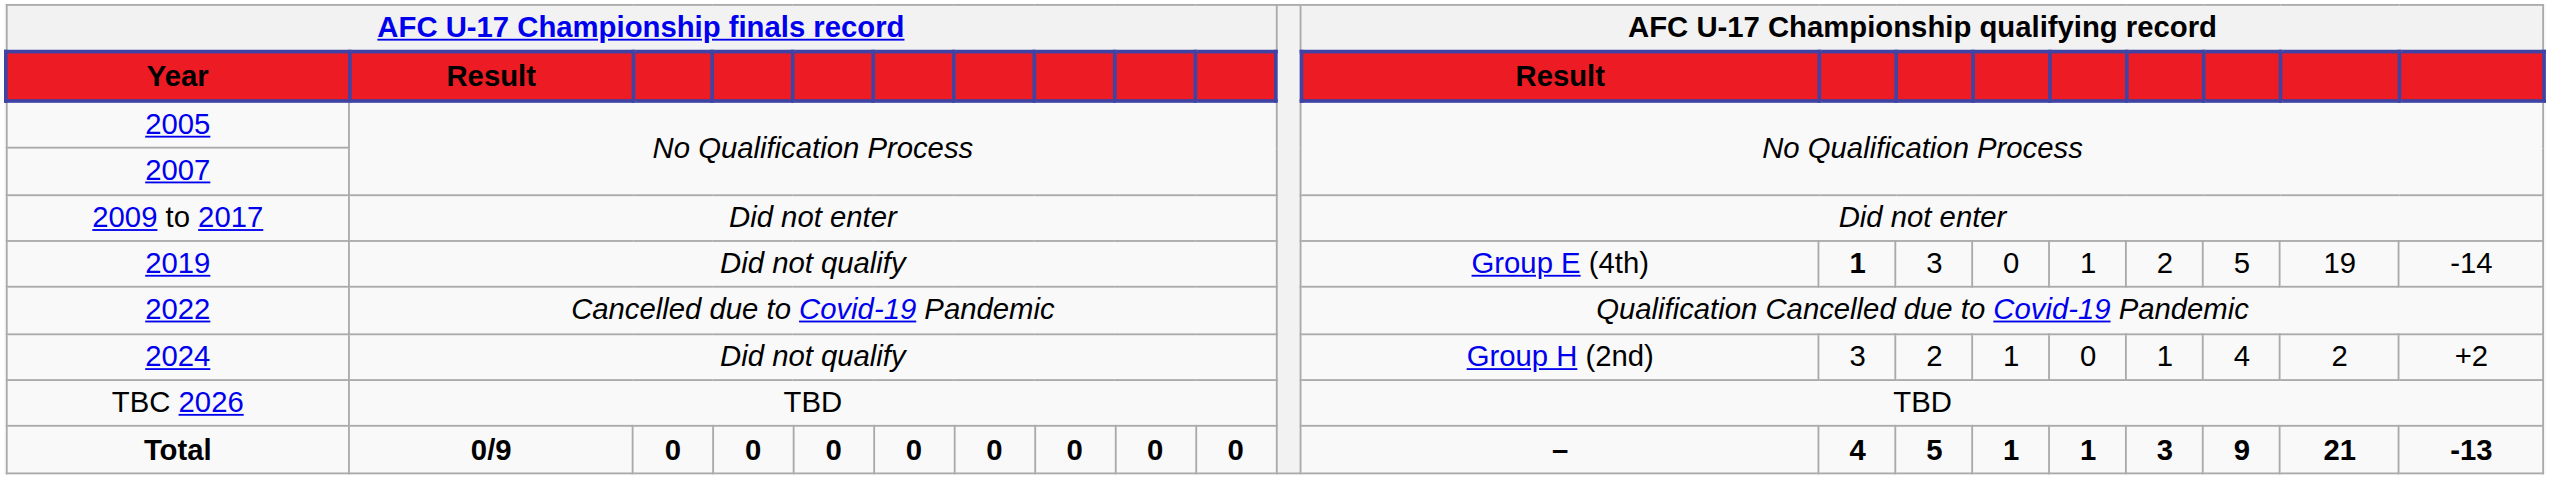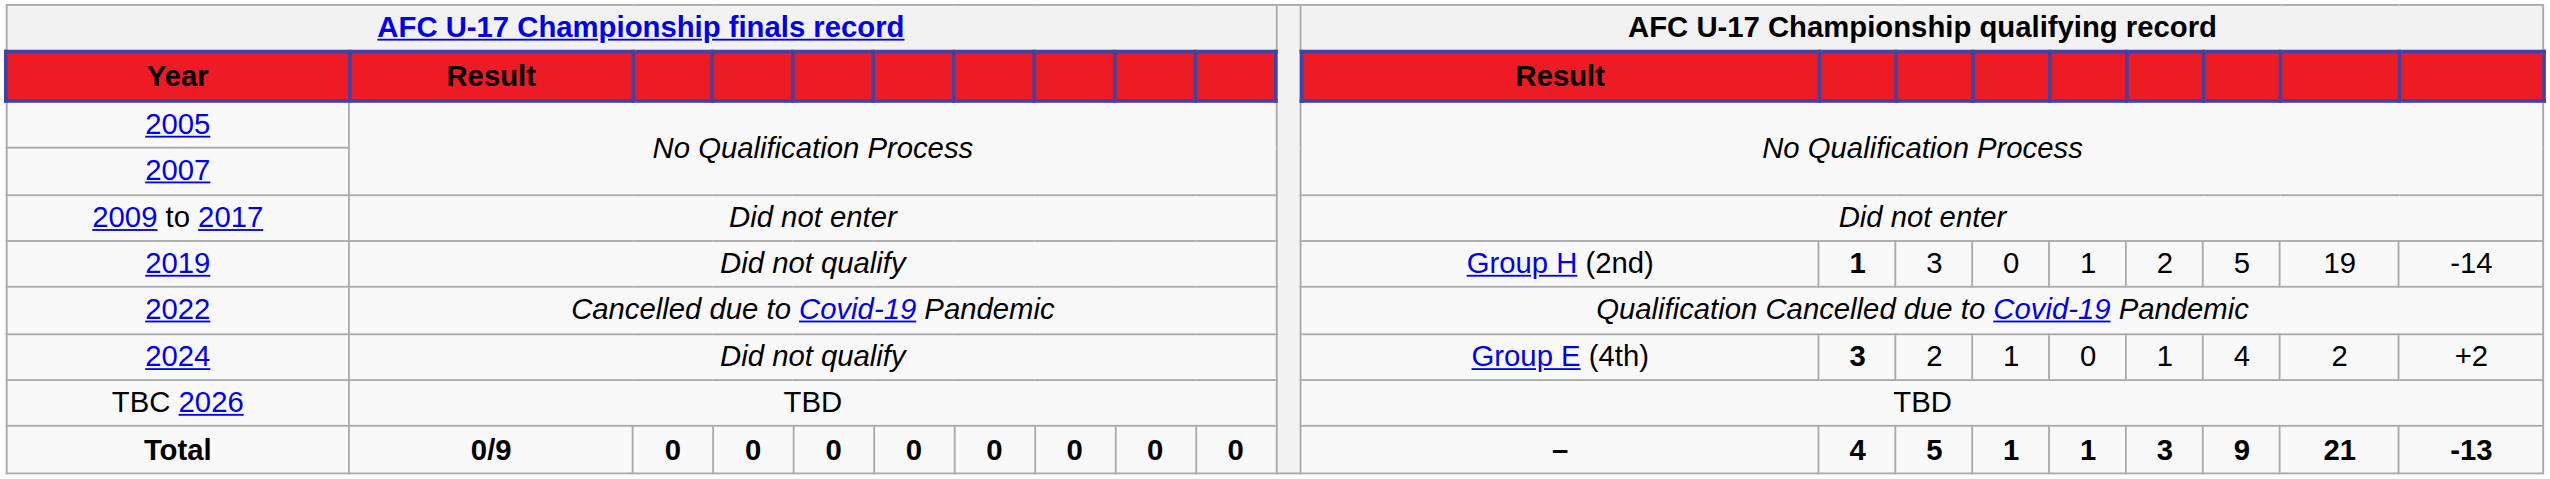2019 | AFC U-17 Championship qualifying record / Result: Group E (4th) -> Group H (2nd)
2024 | AFC U-17 Championship qualifying record / Result: Group H (2nd) -> Group E (4th)
2024 | column 13: normal -> bold
